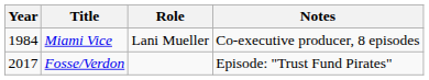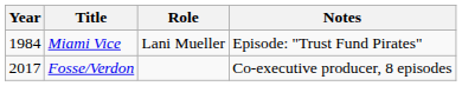Miami Vice | Notes: Co-executive producer, 8 episodes -> Episode: "Trust Fund Pirates"
Fosse/Verdon | Notes: Episode: "Trust Fund Pirates" -> Co-executive producer, 8 episodes
